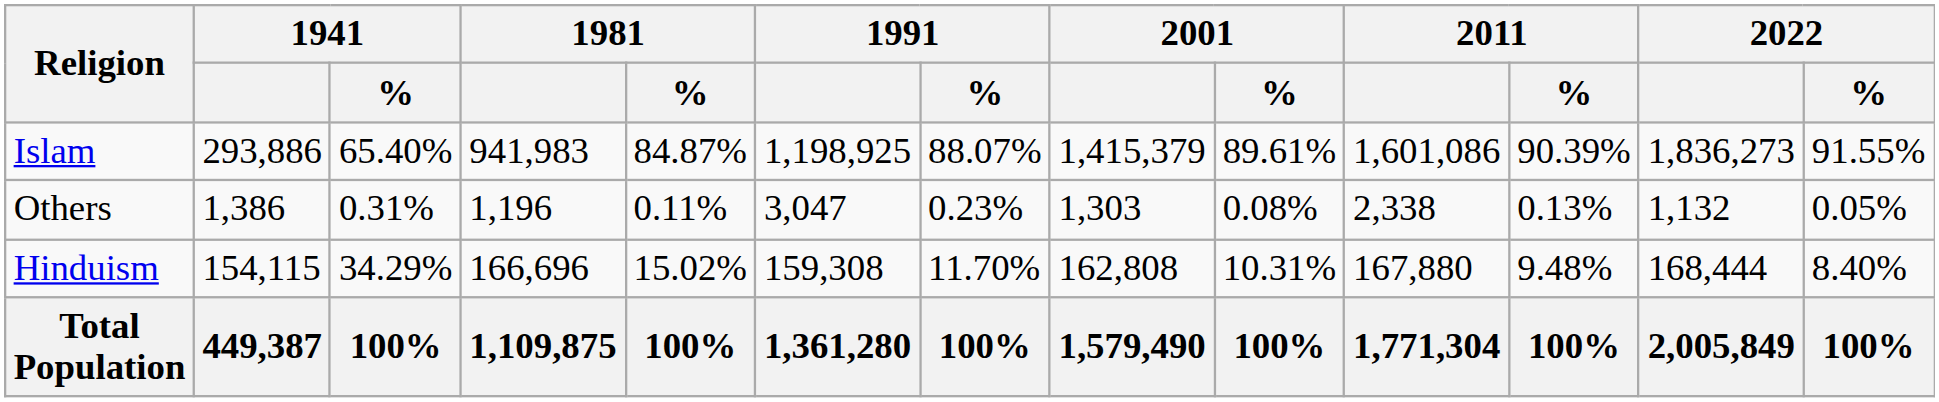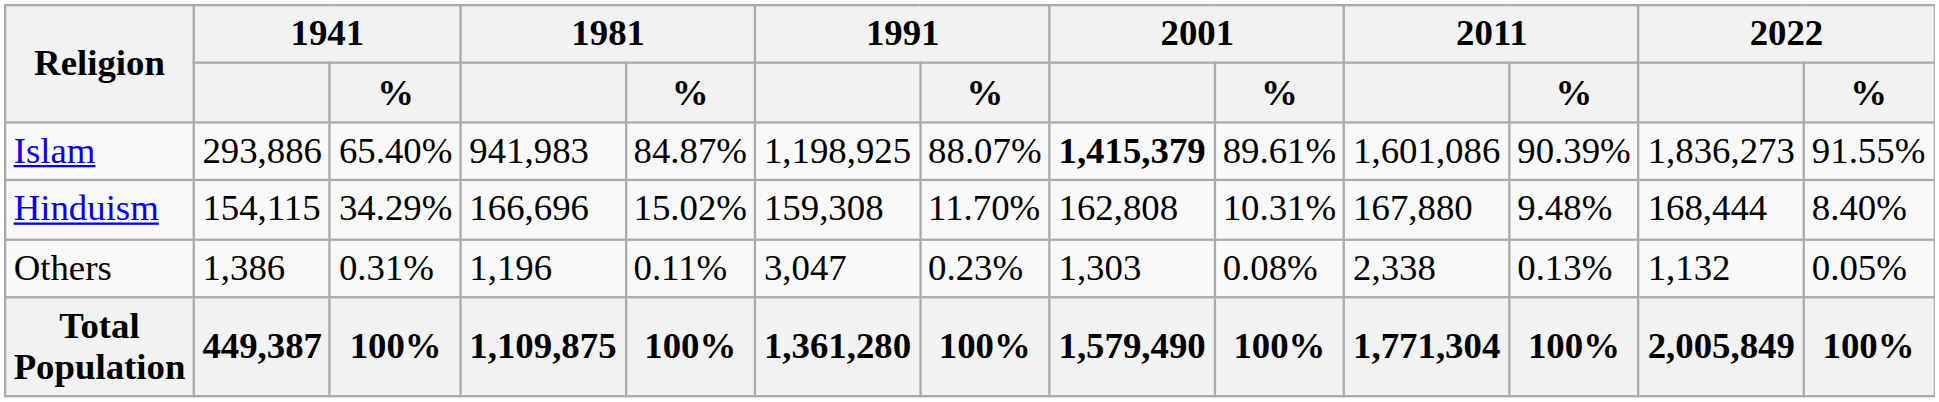Islam | 2001: normal -> bold
rows swapped: Hinduism <-> Others
